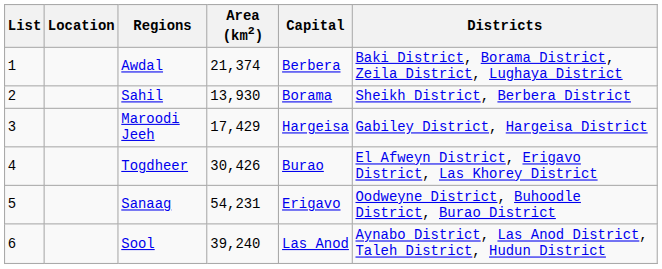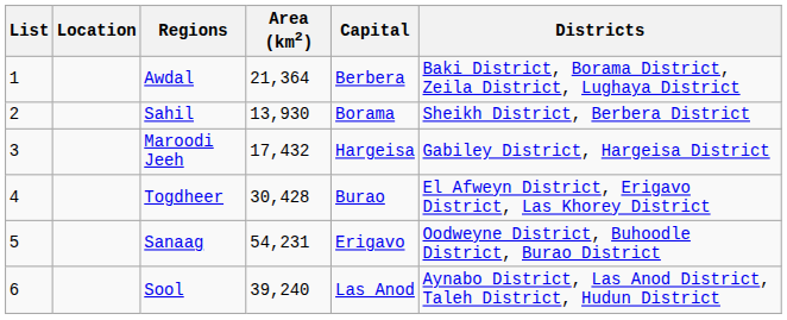Awdal | Area (km2): 21,374 -> 21,364
Maroodi Jeeh | Area (km2): 17,429 -> 17,432
Togdheer | Area (km2): 30,426 -> 30,428
